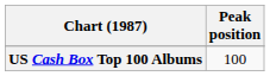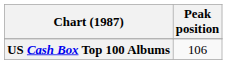US Cash Box Top 100 Albums | Peak position: 100 -> 106
